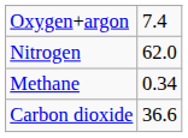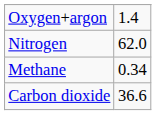Oxygen+argon | column 2: 7.4 -> 1.4
